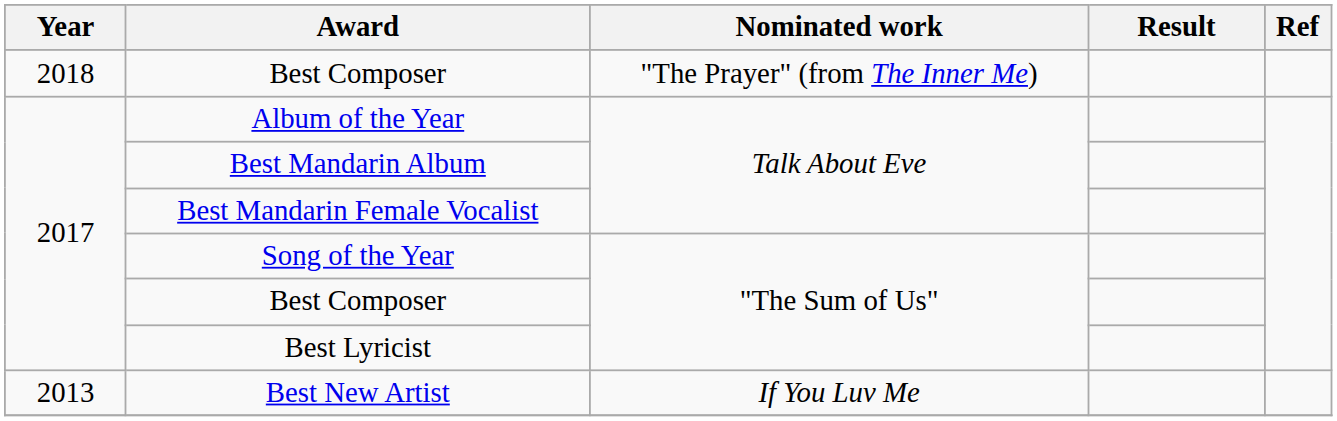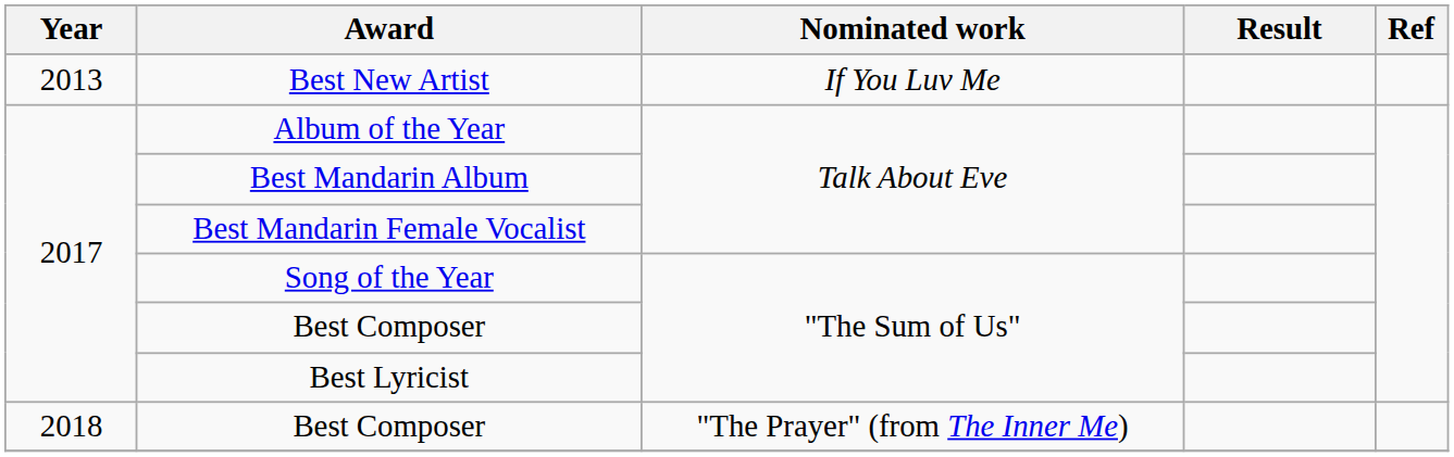rows swapped: Best New Artist <-> Best Composer / "The Prayer" (from The Inner Me)
